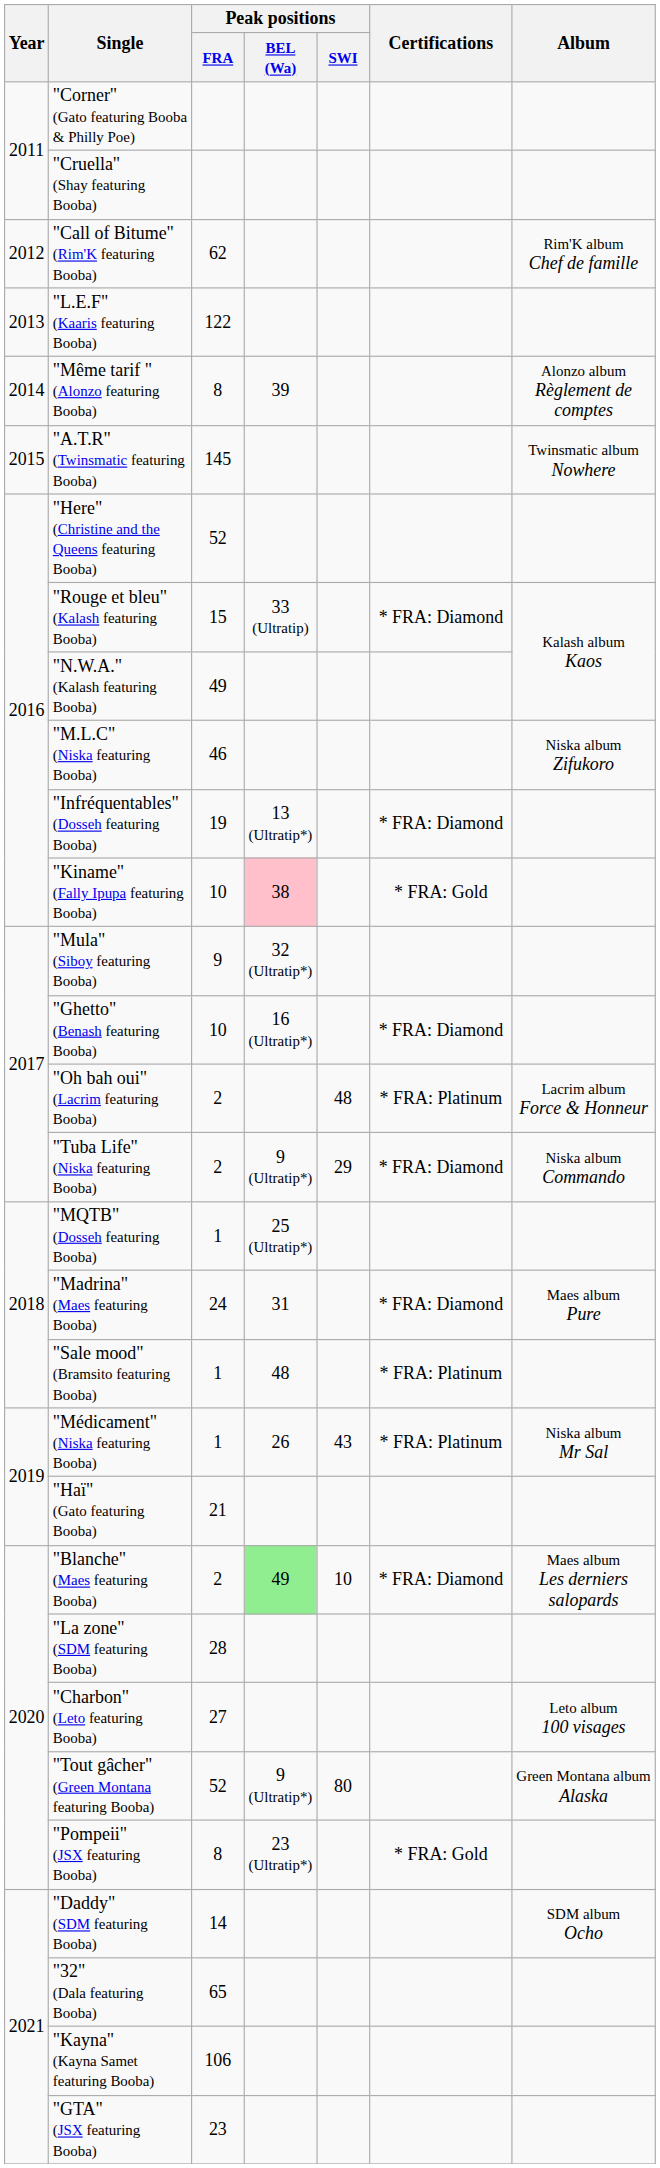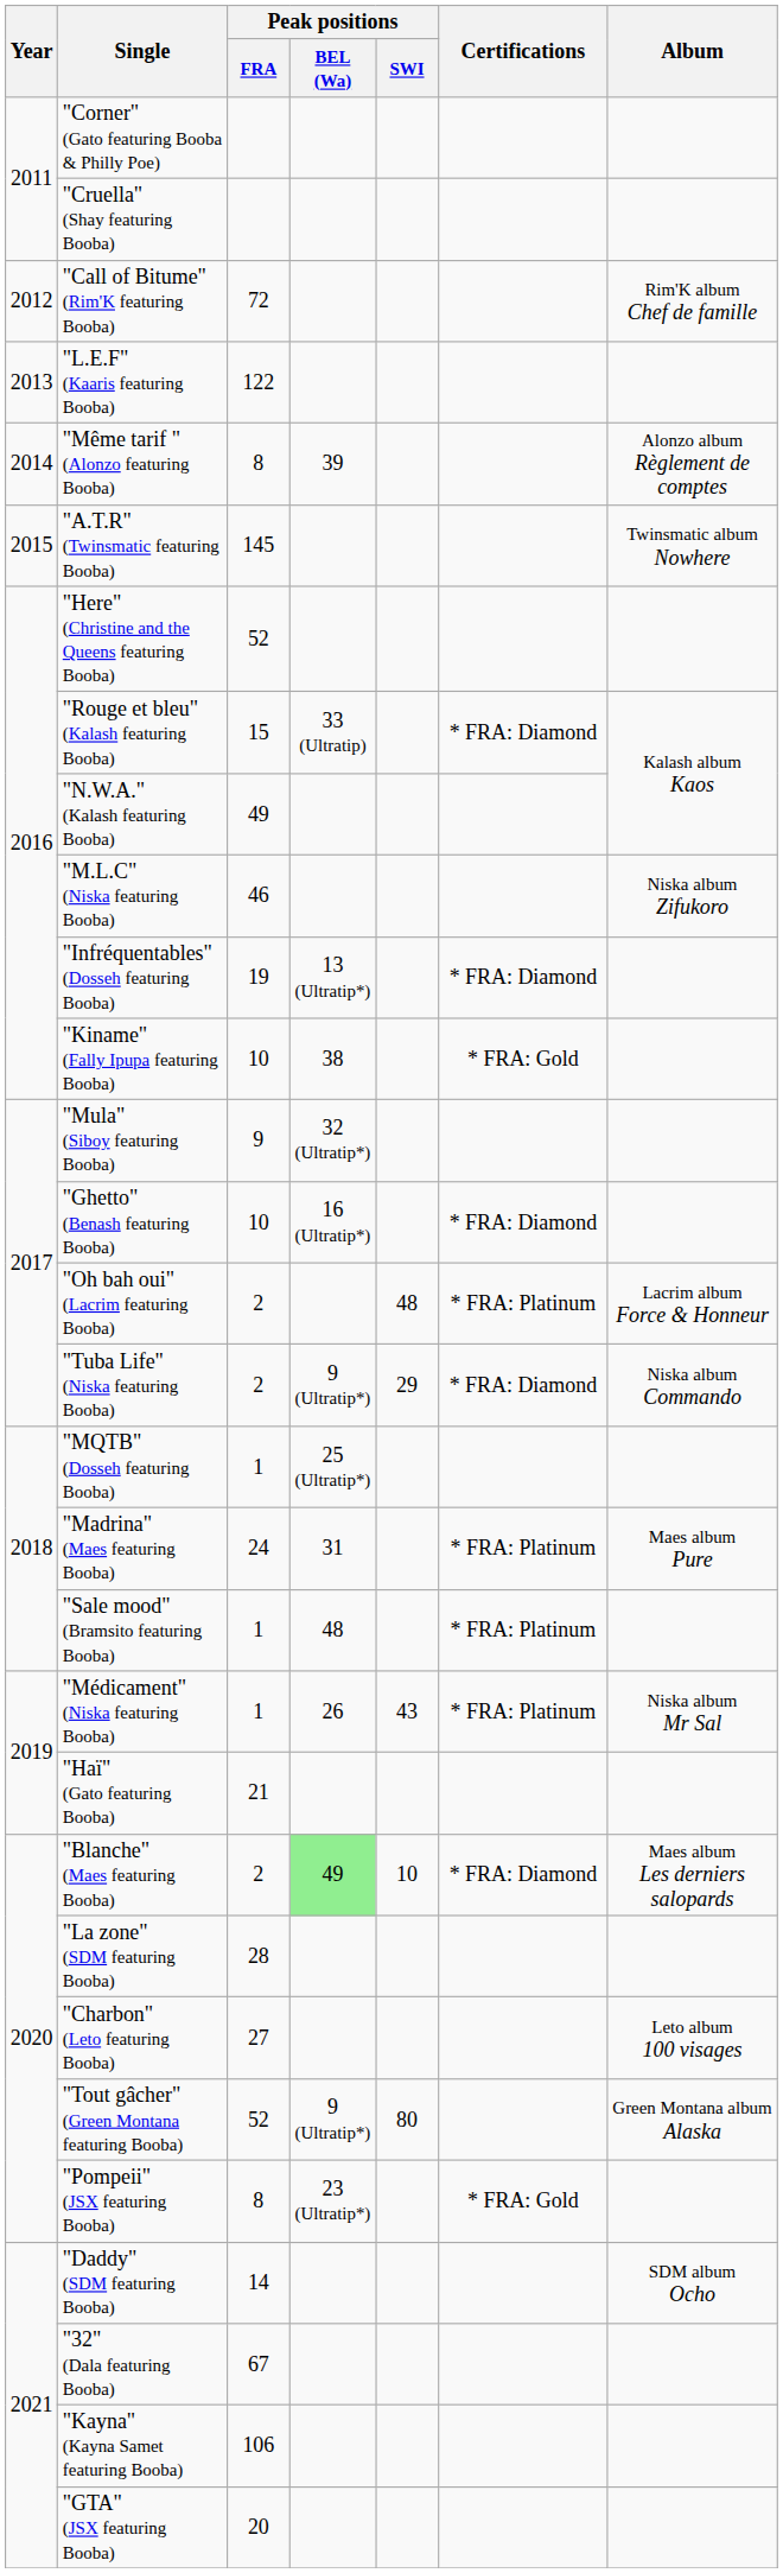"Call of Bitume" (Rim'K featuring Booba) | Peak positions / FRA: 62 -> 72
"Kiname" (Fally Ipupa featuring Booba) | Peak positions / BEL (Wa): pink background -> no background
"Madrina" (Maes featuring Booba) | Certifications: * FRA: Diamond -> * FRA: Platinum
"32" (Dala featuring Booba) | Peak positions / FRA: 65 -> 67
"GTA" (JSX featuring Booba) | Peak positions / FRA: 23 -> 20
